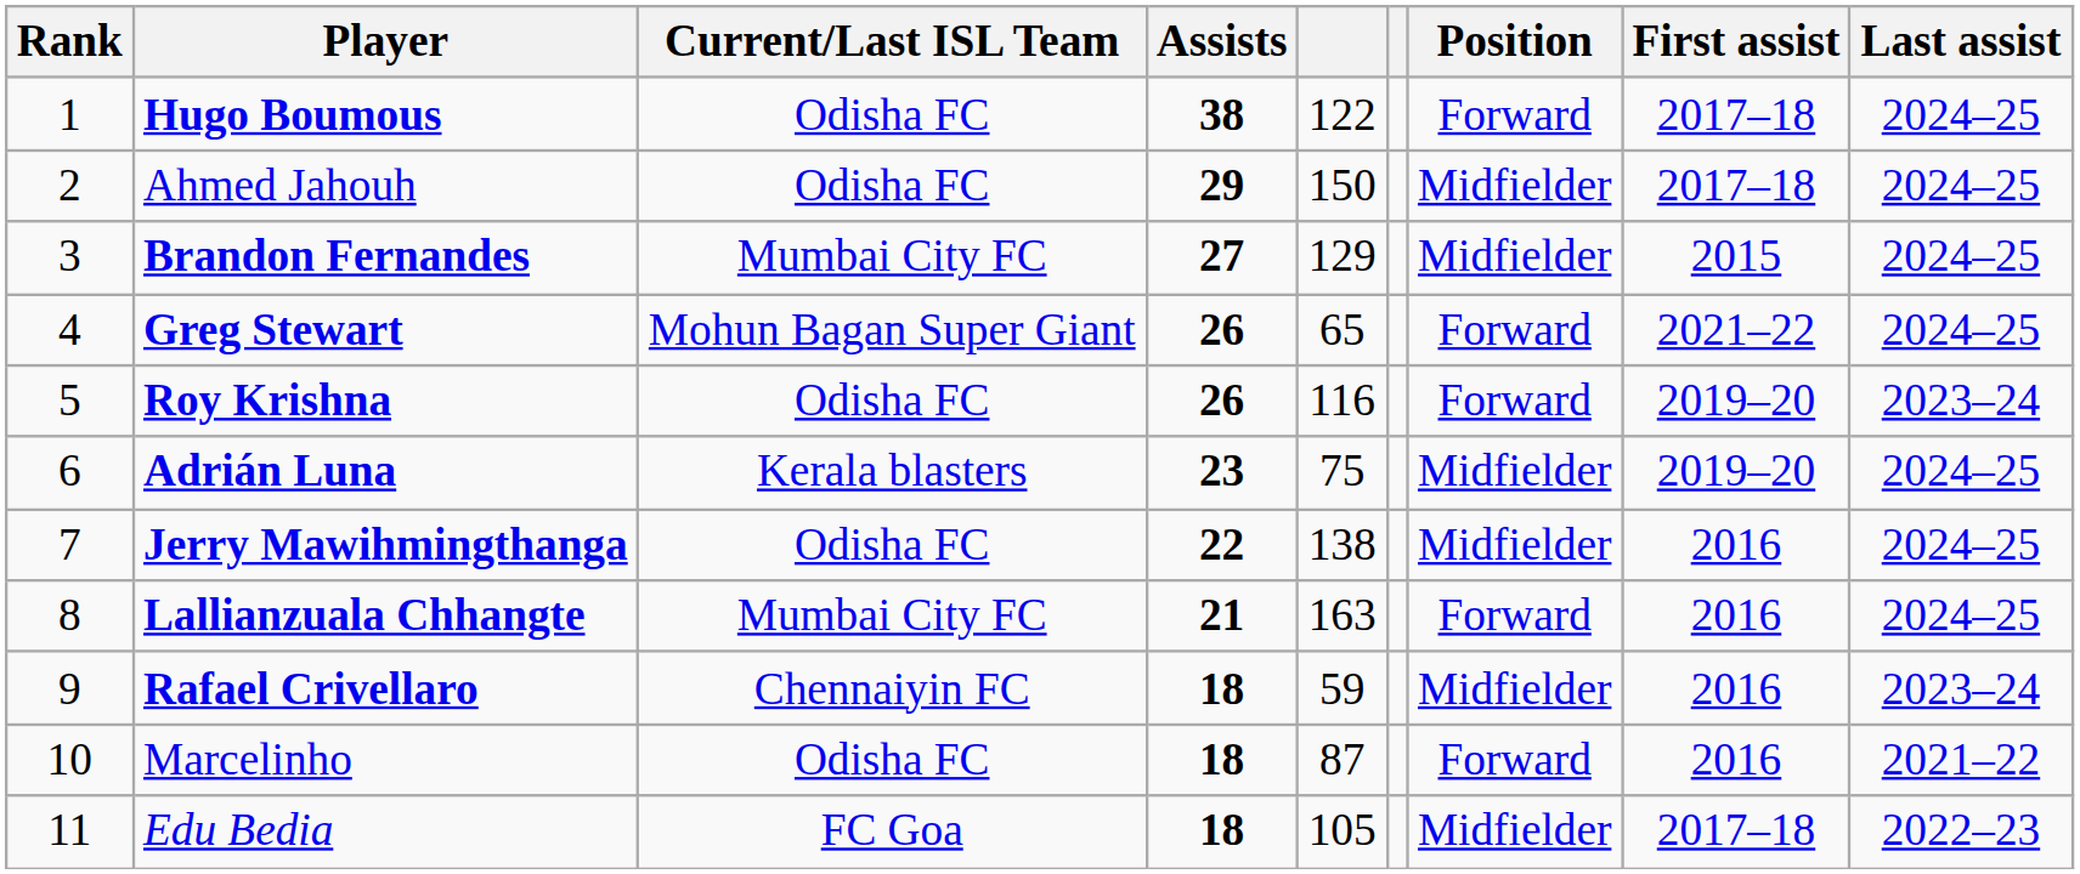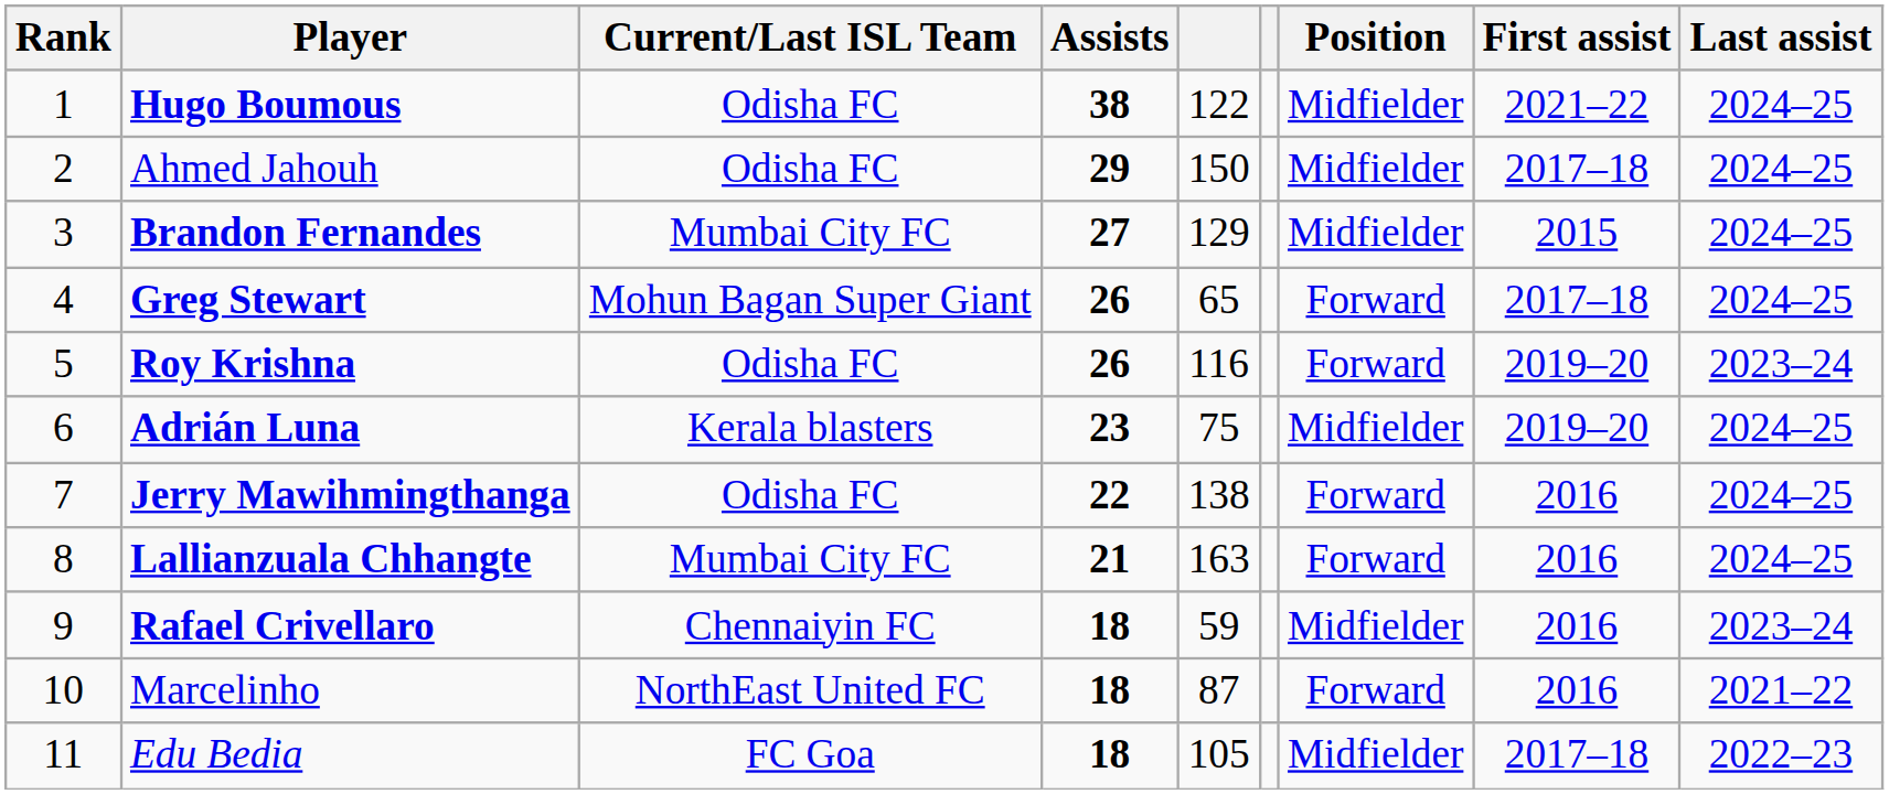Hugo Boumous | Position: Forward -> Midfielder
Hugo Boumous | First assist: 2017–18 -> 2021–22
Greg Stewart | First assist: 2021–22 -> 2017–18
Jerry Mawihmingthanga | Position: Midfielder -> Forward
Marcelinho | Current/Last ISL Team: Odisha FC -> NorthEast United FC
